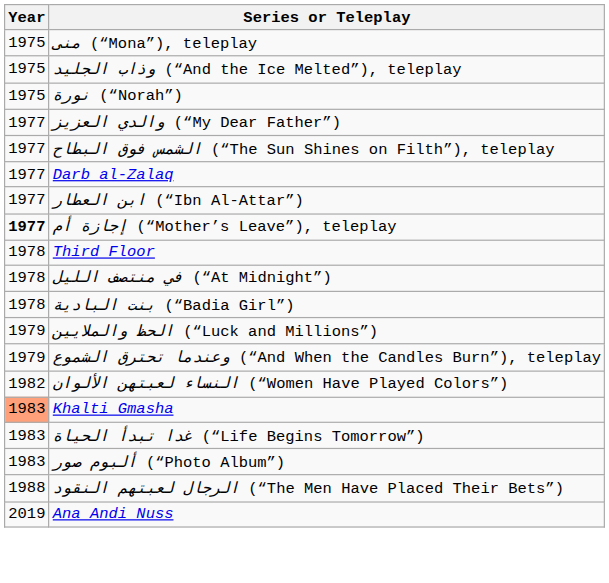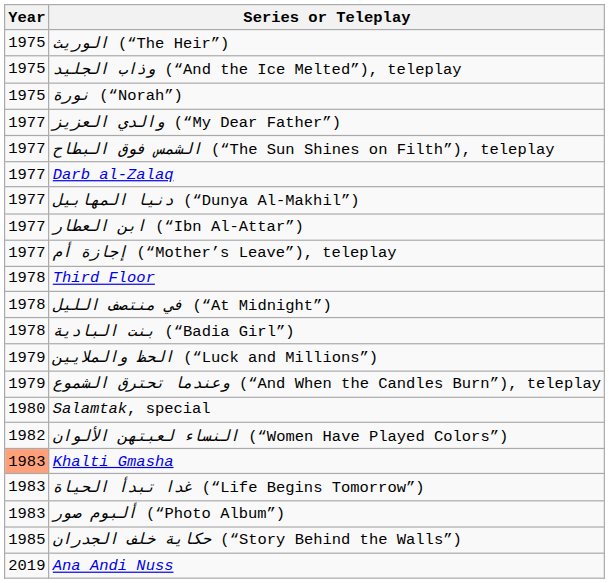- row: 1975 | منى (“Mona”), teleplay
+ row: 1975 | الوريث (“The Heir”)
+ row: 1977 | دنيا المهابيل (“Dunya Al-Makhil”)
إجازة أم (“Mother’s Leave”), teleplay | Year: bold -> normal
+ row: 1980 | Salamtak, special
+ row: 1985 | حكاية خلف الجدران (“Story Behind the Walls”)
- row: 1988 | الرجال لعبتهم النقود (“The Men Have Placed Their Bets”)
